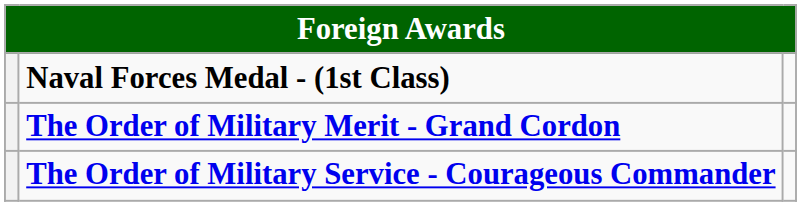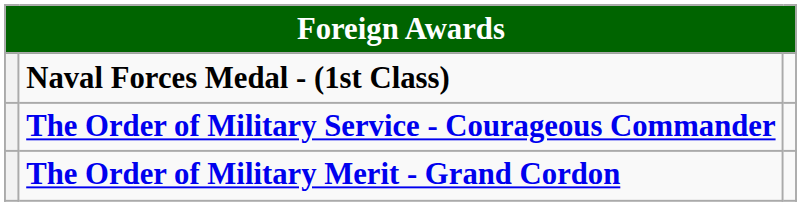rows swapped: The Order of Military Merit - Grand Cordon <-> The Order of Military Service - Courageous Commander
